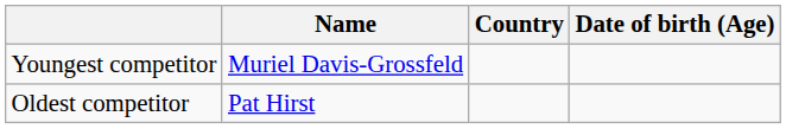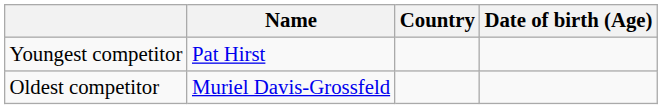Youngest competitor | Name: Muriel Davis-Grossfeld -> Pat Hirst
Oldest competitor | Name: Pat Hirst -> Muriel Davis-Grossfeld
